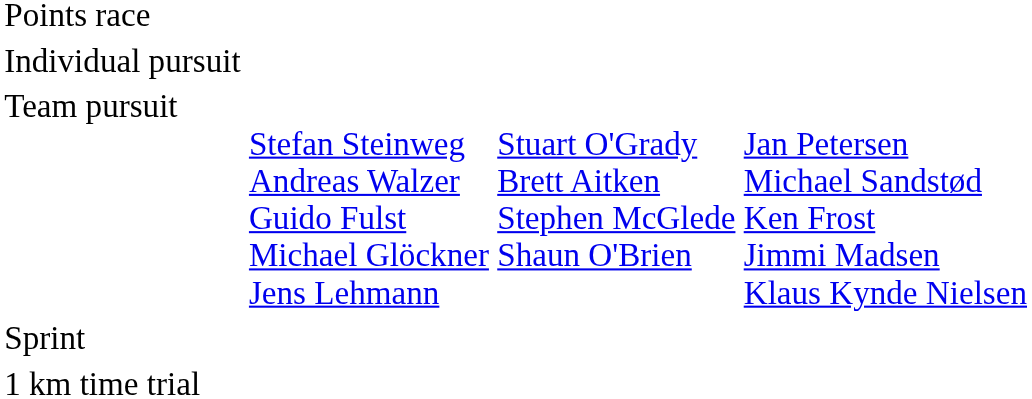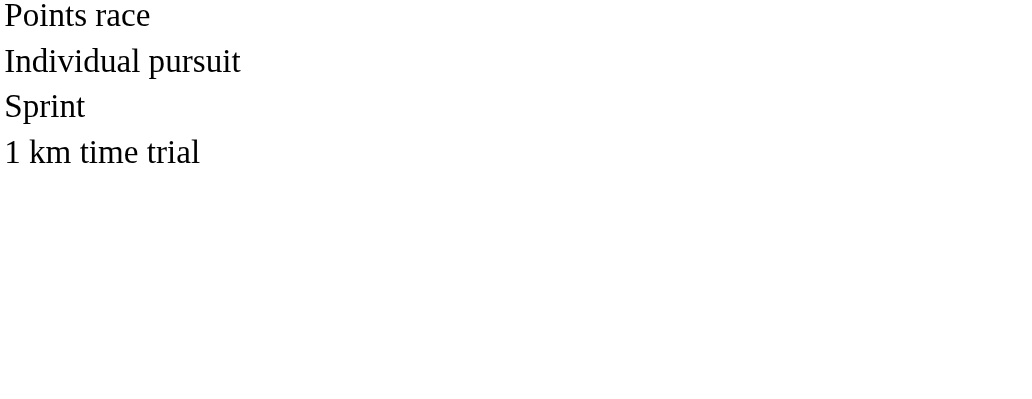- row: Team pursuit | Stefan Steinweg Andreas Walzer Guido Fulst Michael Glöckner Jens Lehmann | Stuart O'Grady Brett Aitken Stephen McGlede Shaun O'Brien | Jan Petersen Michael Sandstød Ken Frost Jimmi Madsen Klaus Kynde Nielsen
